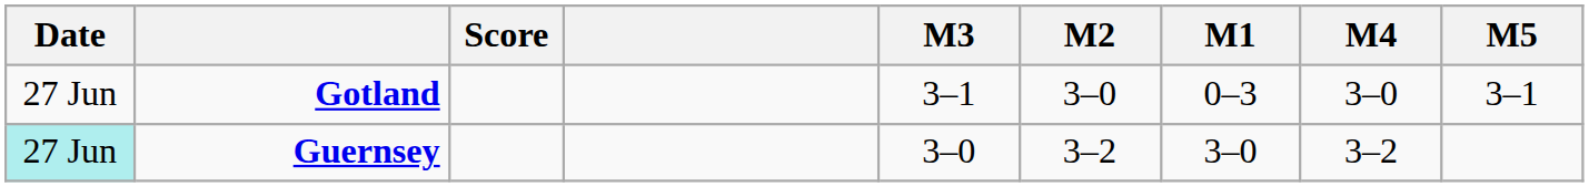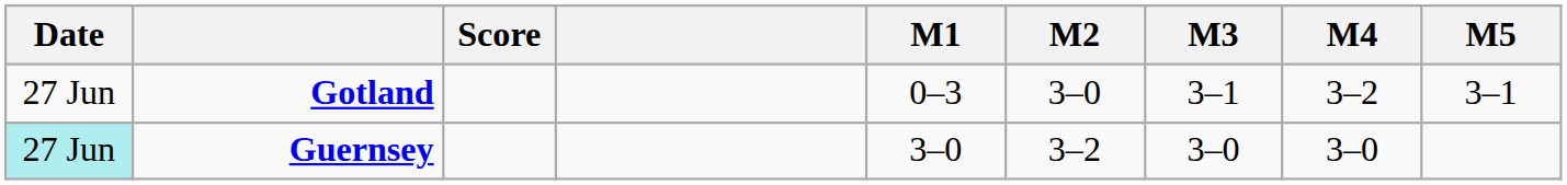columns swapped: M1 <-> M3
Gotland | M4: 3–0 -> 3–2
Guernsey | M4: 3–2 -> 3–0
